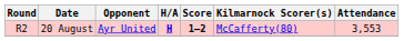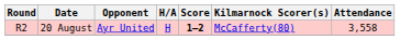20 August | H/A: bold -> normal
20 August | Attendance: 3,553 -> 3,558
